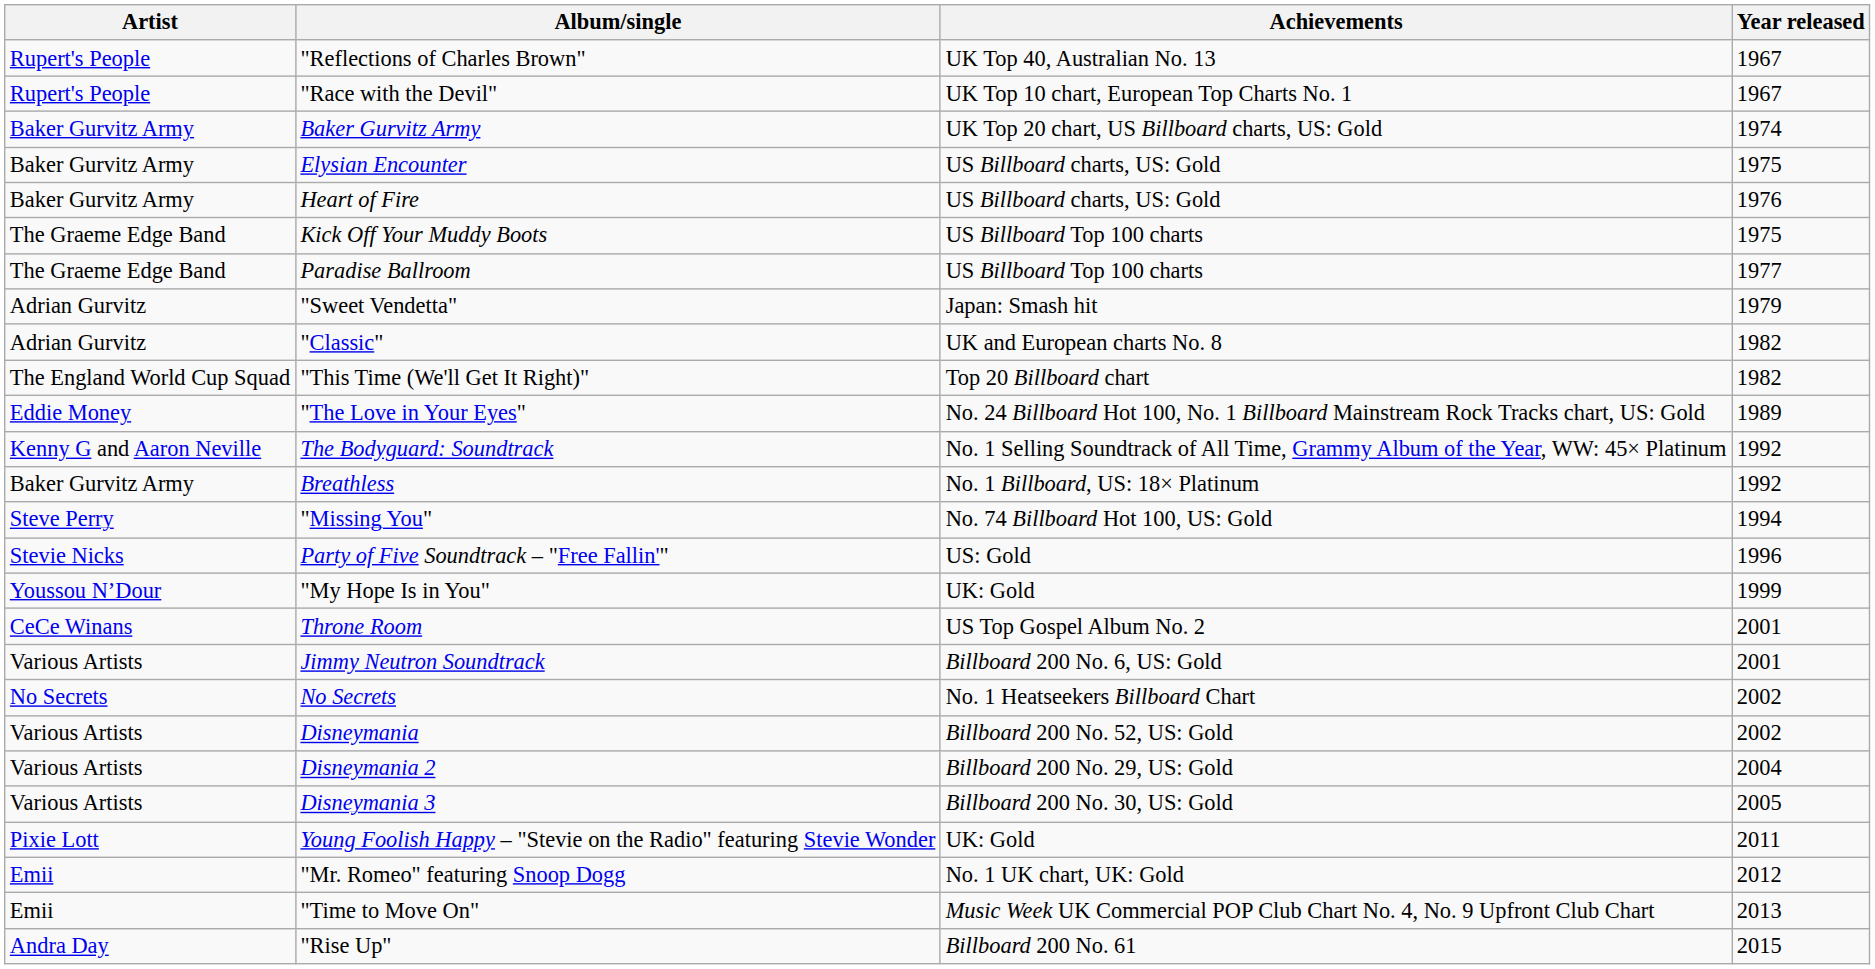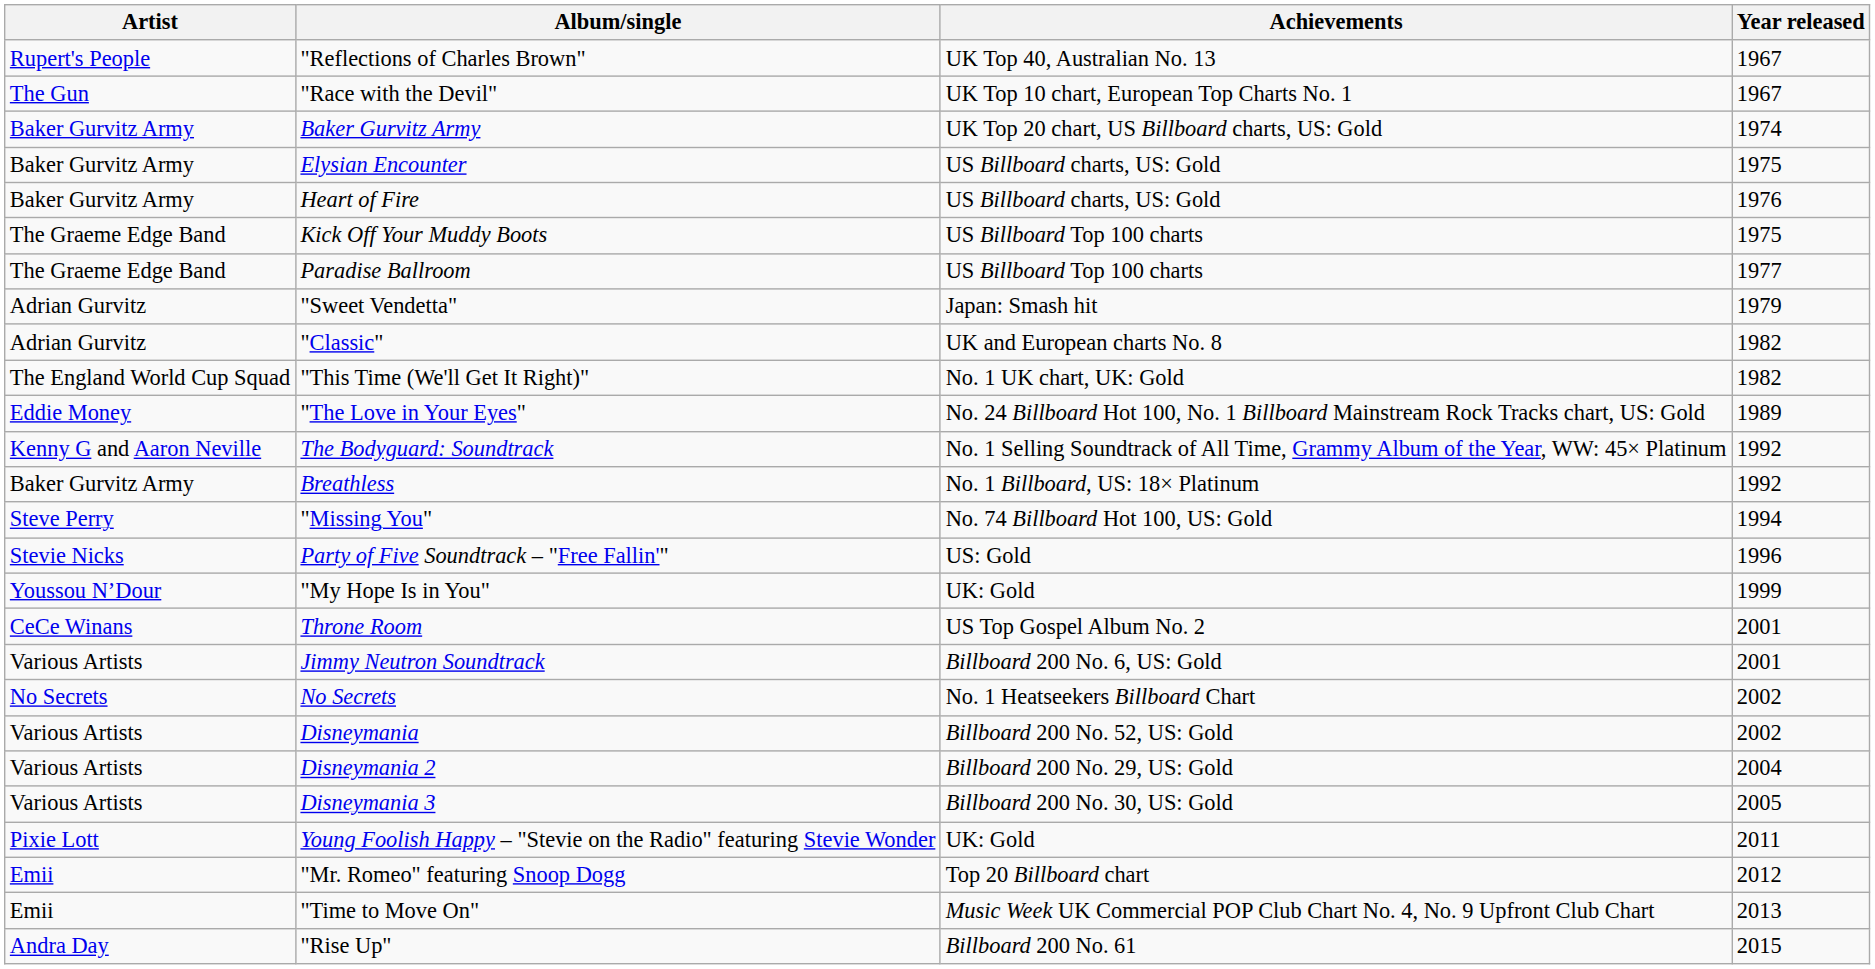"Race with the Devil" | Artist: Rupert's People -> The Gun
"This Time (We'll Get It Right)" | Achievements: Top 20 Billboard chart -> No. 1 UK chart, UK: Gold
"Mr. Romeo" featuring Snoop Dogg | Achievements: No. 1 UK chart, UK: Gold -> Top 20 Billboard chart
